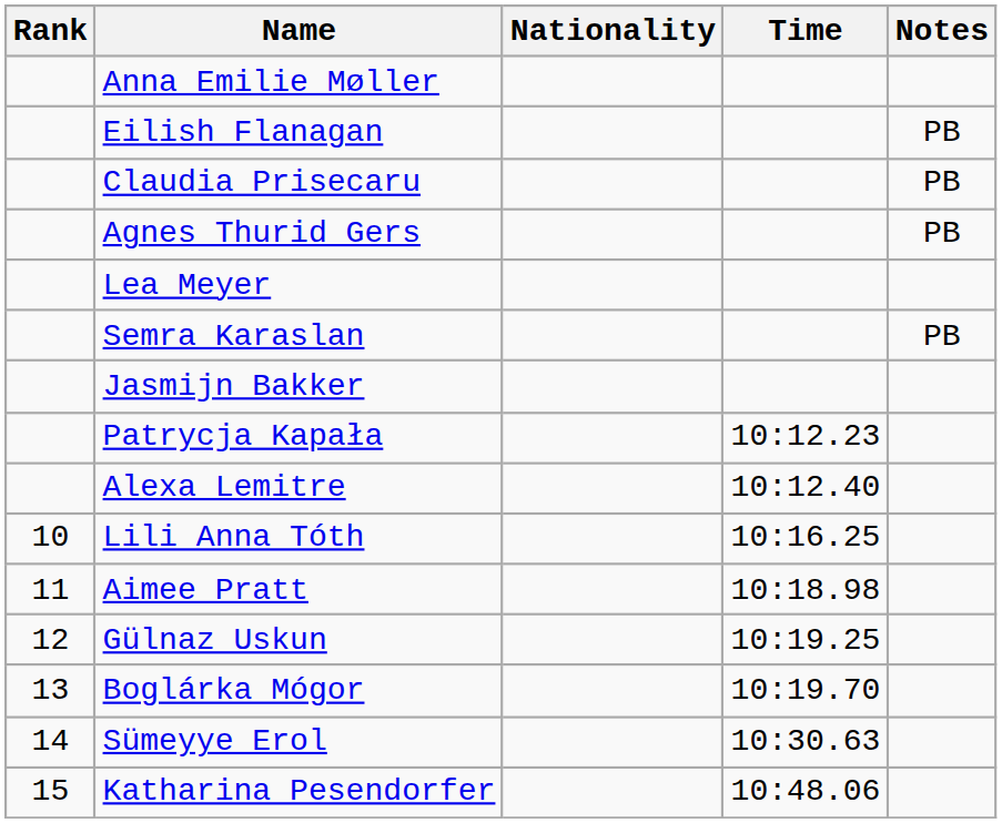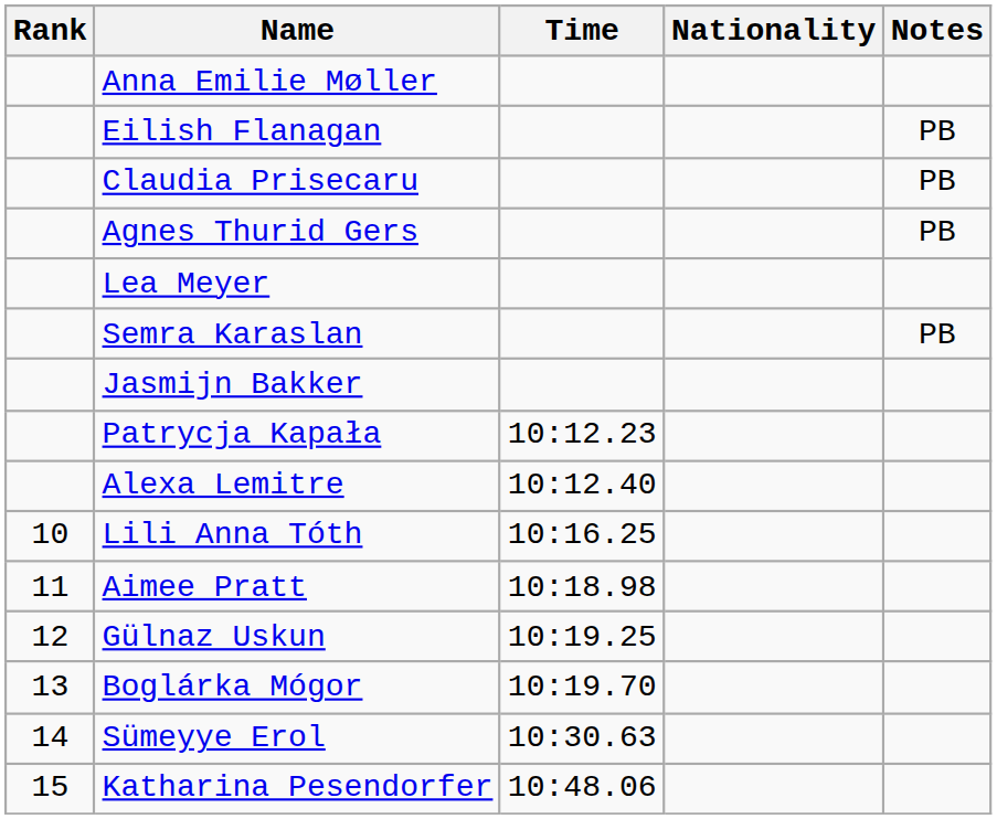columns swapped: Nationality <-> Time
